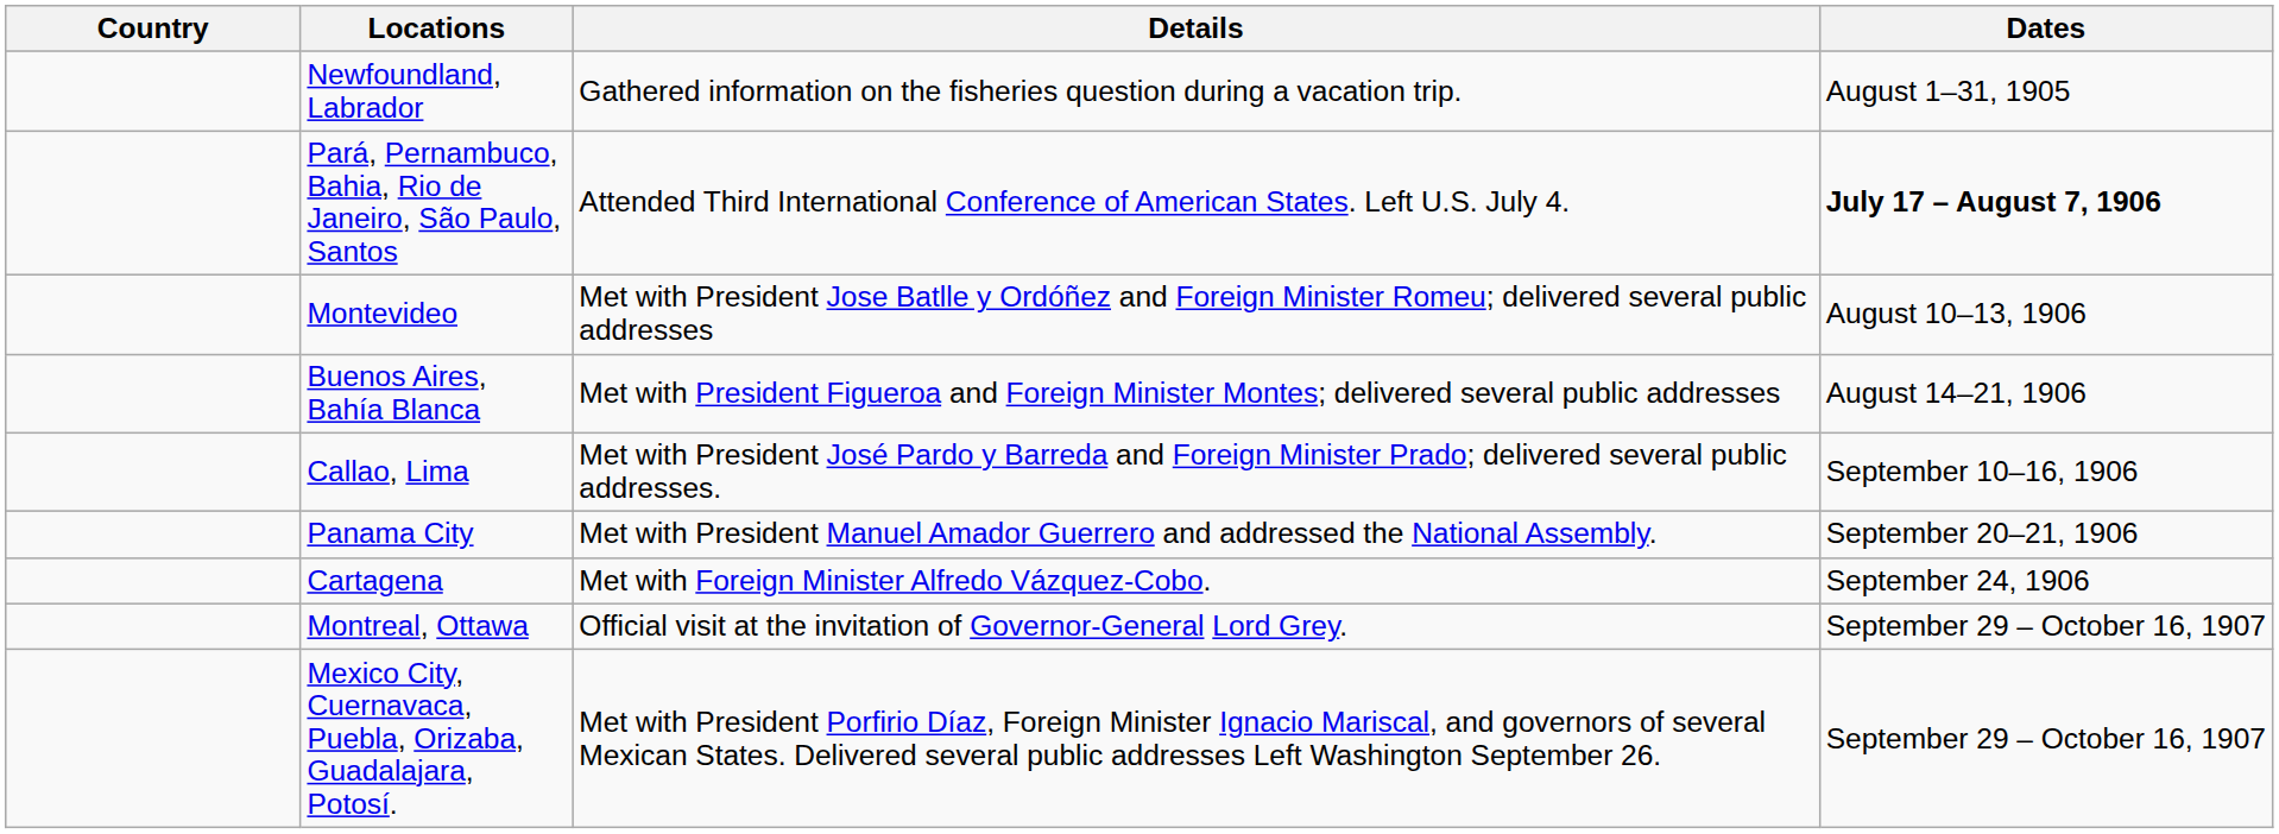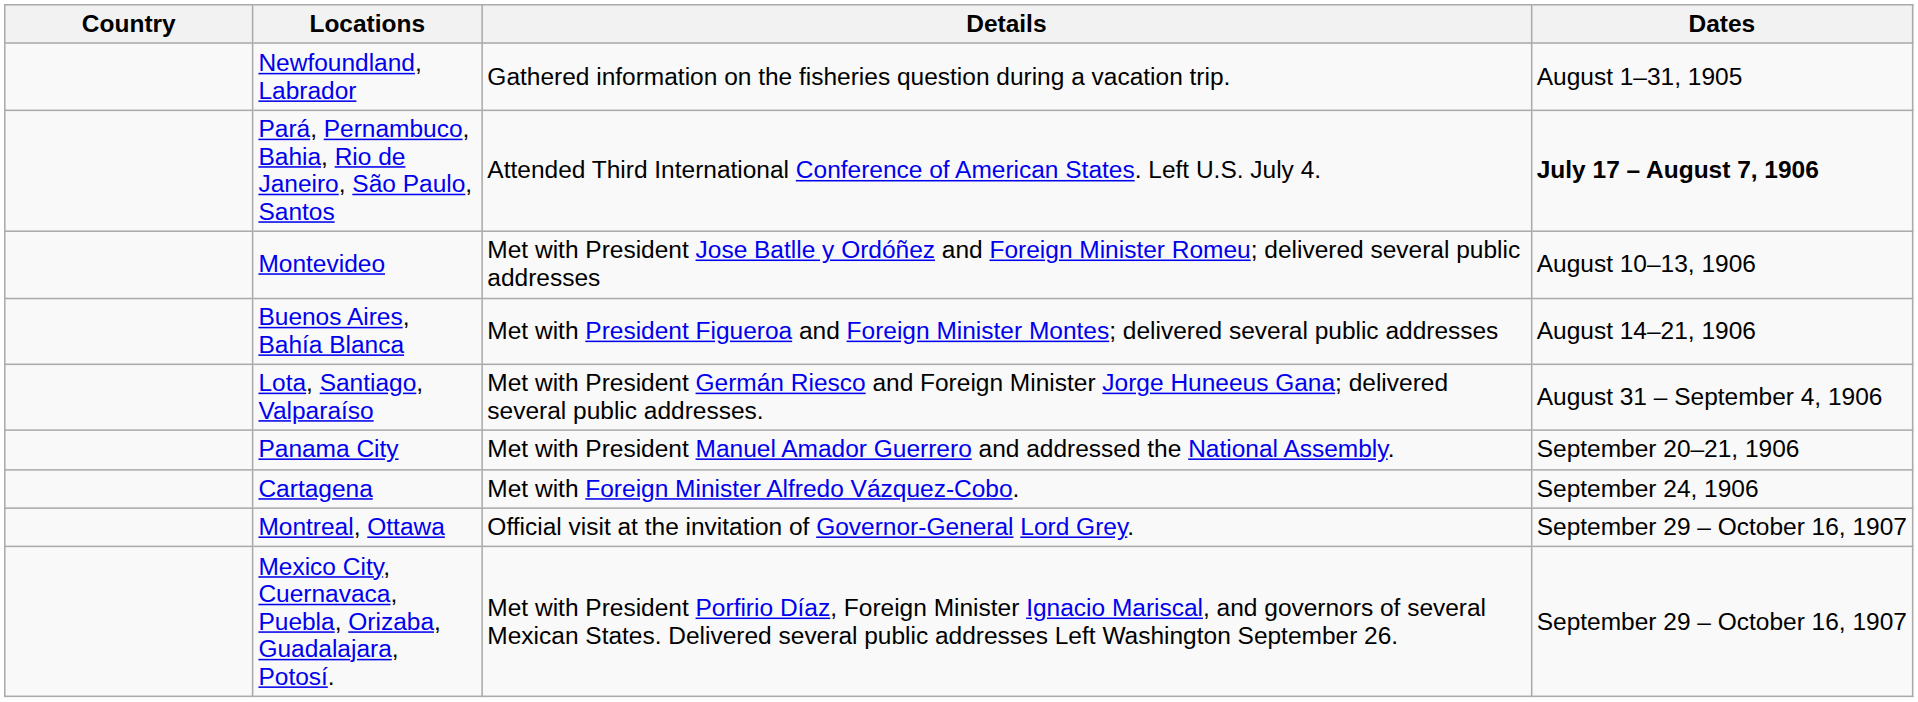+ row: Lota, Santiago, Valparaíso | Met with President Germán Riesco and Foreign Minister Jorge Huneeus Gana; delivered several public addresses. | August 31 – September 4, 1906
- row: Callao, Lima | Met with President José Pardo y Barreda and Foreign Minister Prado; delivered several public addresses. | September 10–16, 1906
